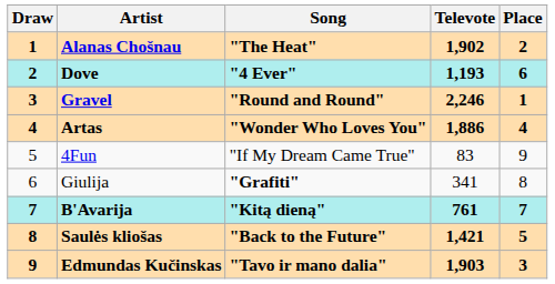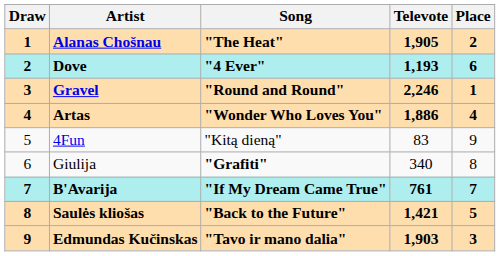Alanas Chošnau | Televote: 1,902 -> 1,905
4Fun | Song: "If My Dream Came True" -> "Kitą dieną"
Giulija | Televote: 341 -> 340
B'Avarija | Song: "Kitą dieną" -> "If My Dream Came True"
